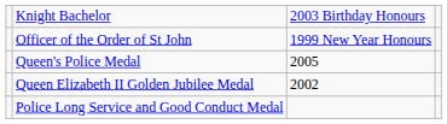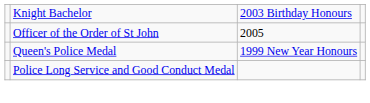Officer of the Order of St John | column 3: 1999 New Year Honours -> 2005
Queen's Police Medal | column 3: 2005 -> 1999 New Year Honours
- row: Queen Elizabeth II Golden Jubilee Medal | 2002
